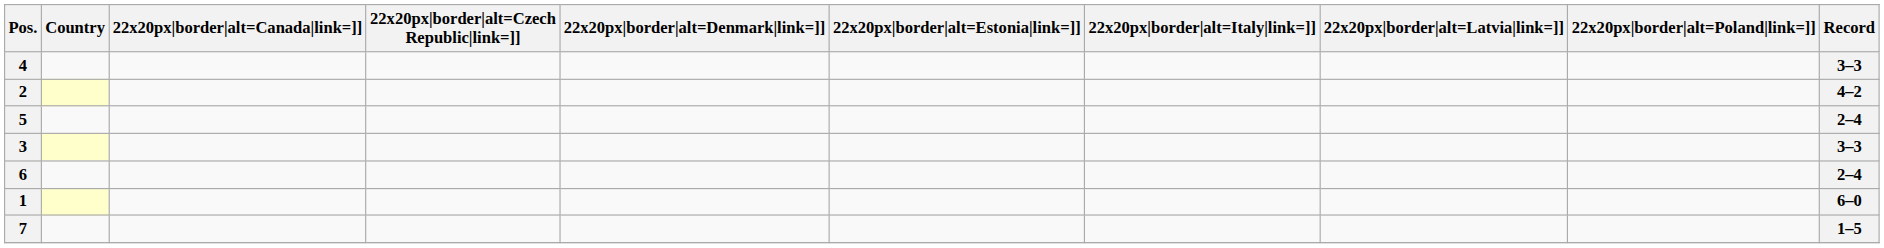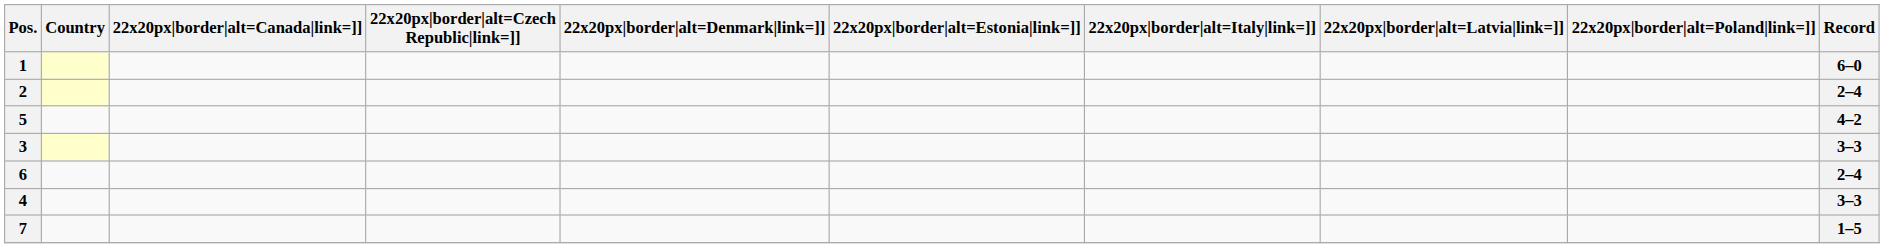rows swapped: 1 <-> 4
2 | Record: 4–2 -> 2–4
5 | Record: 2–4 -> 4–2
